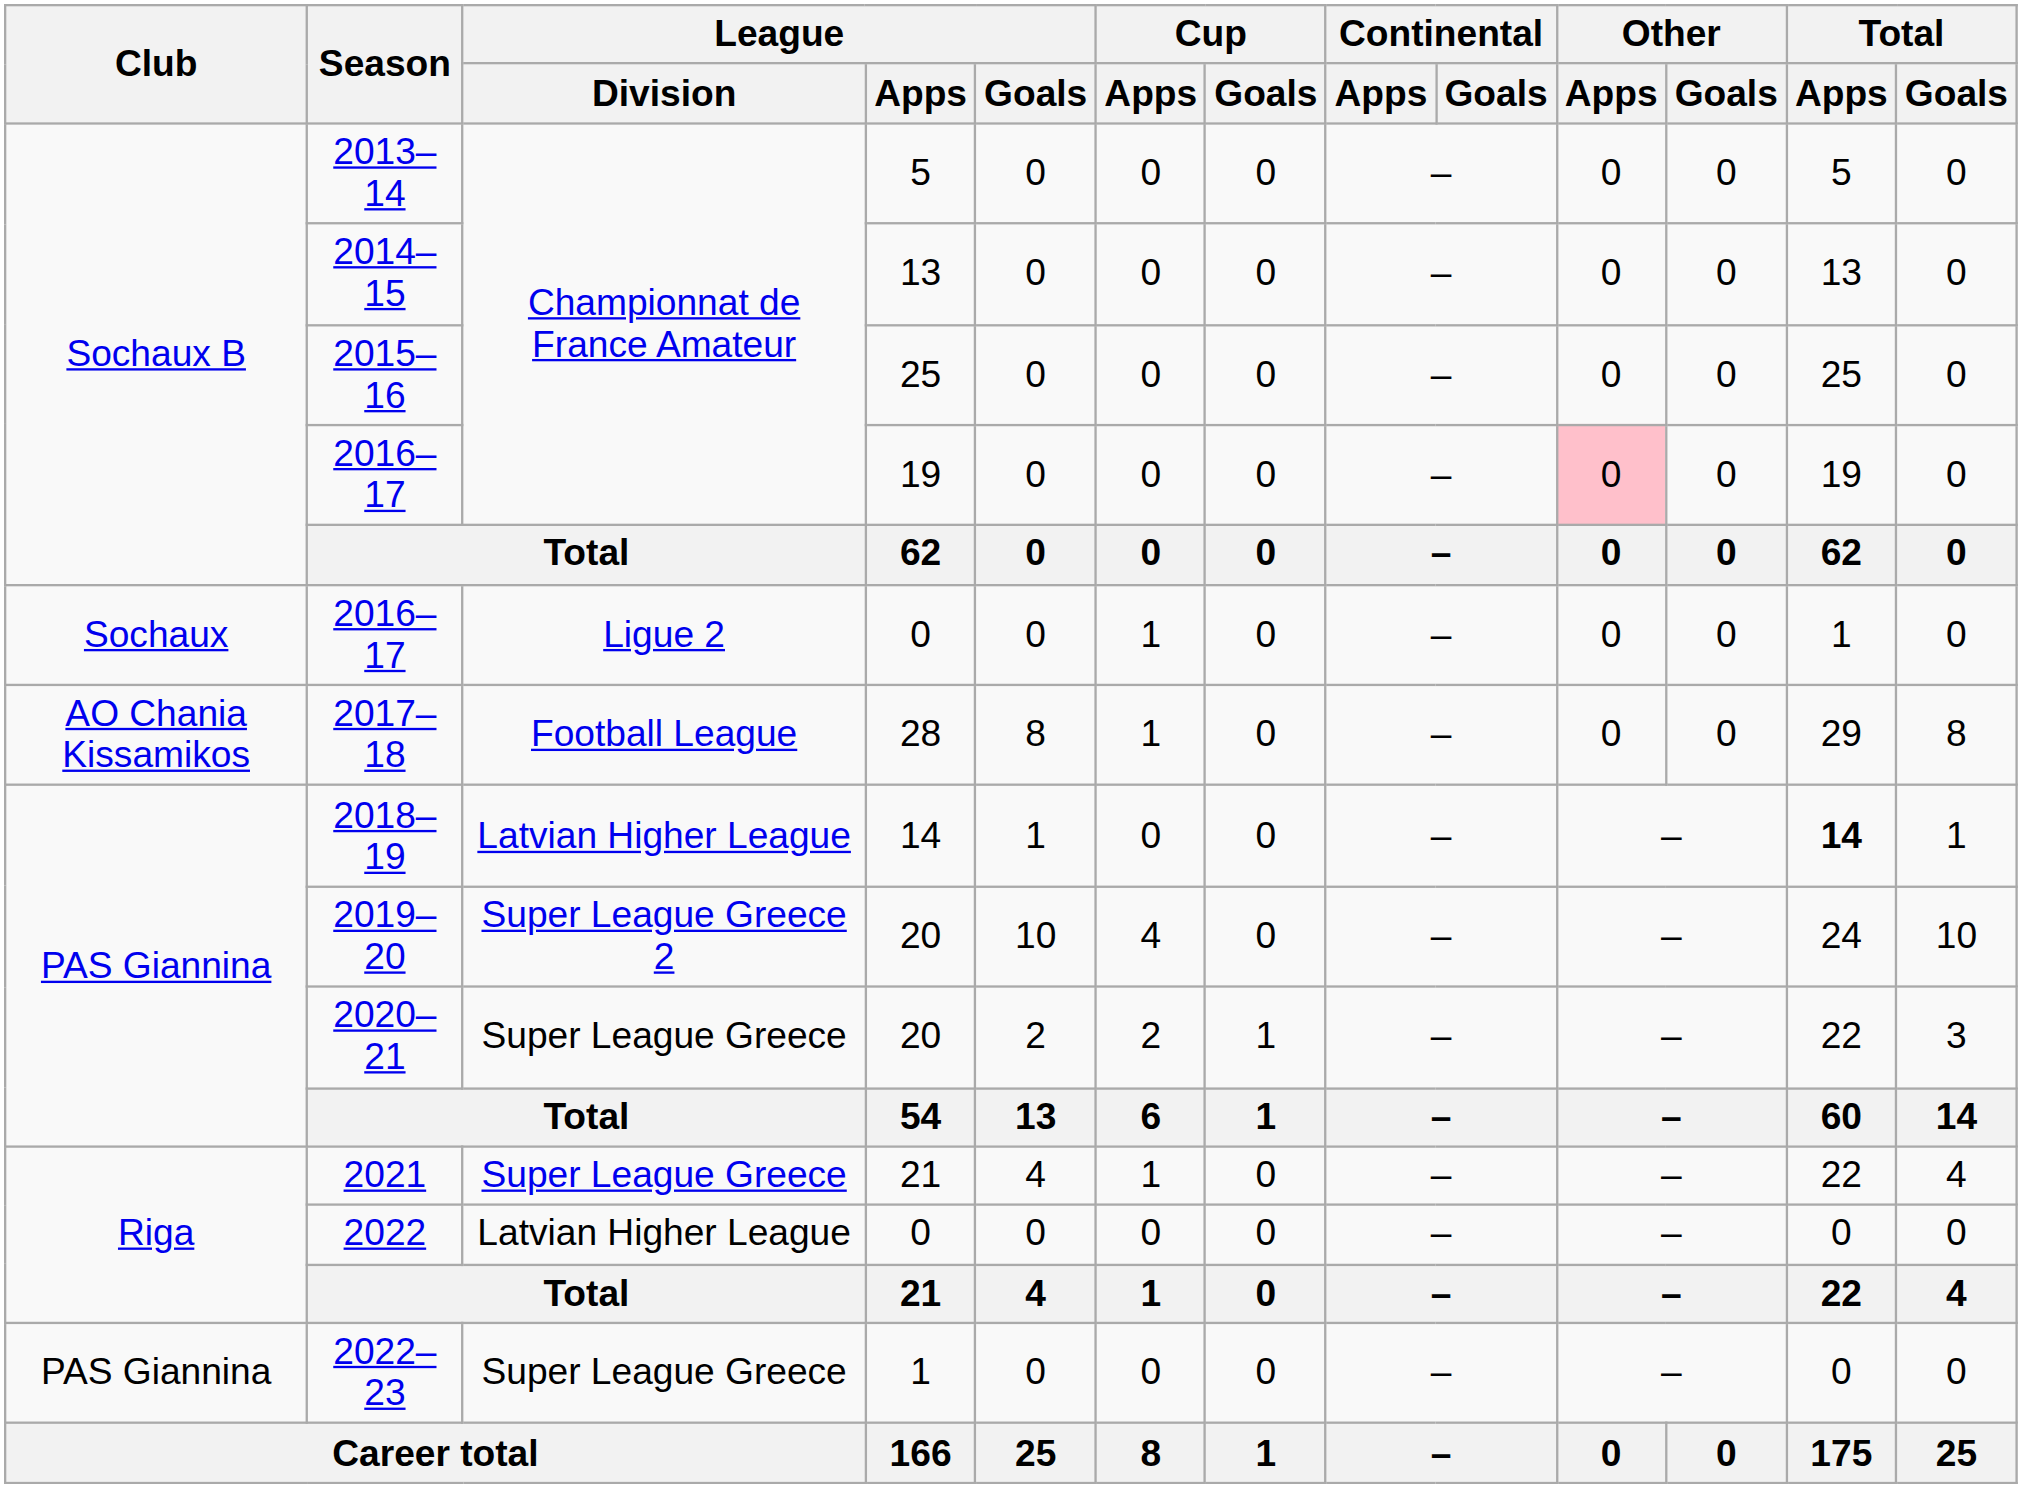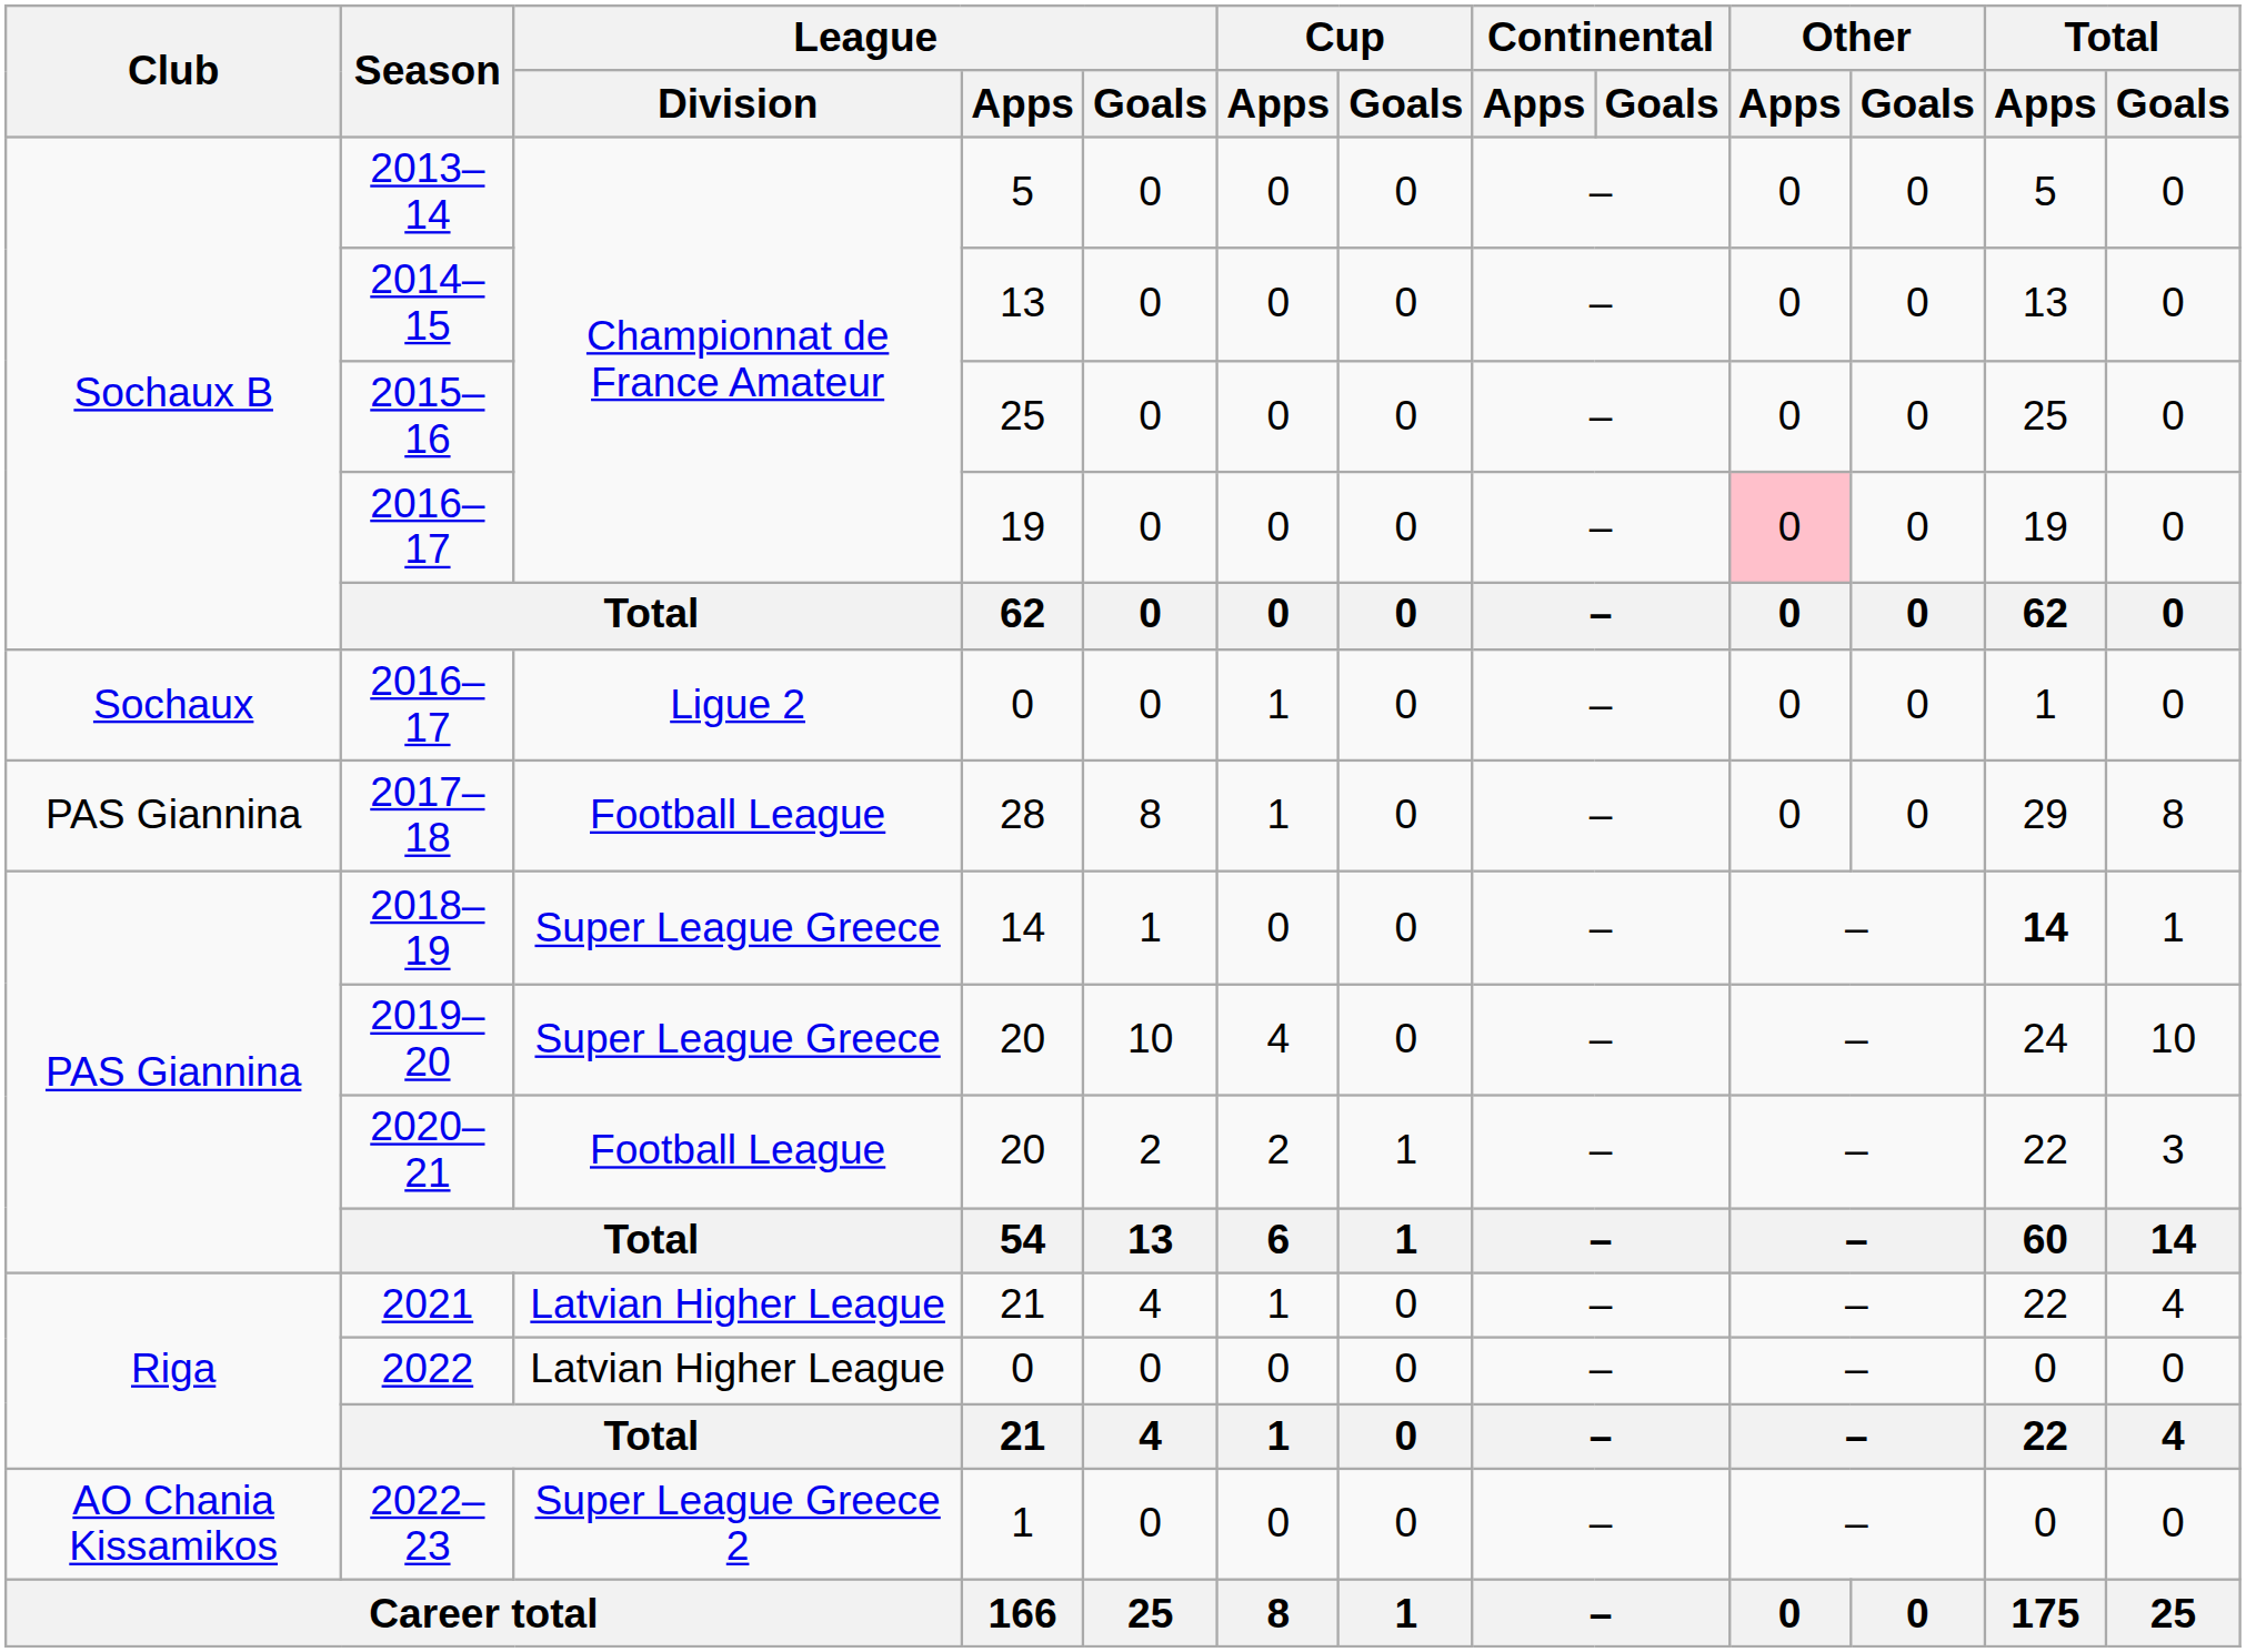2017–18 | Club: AO Chania Kissamikos -> PAS Giannina
2018–19 | League / Division: Latvian Higher League -> Super League Greece
2019–20 | League / Division: Super League Greece 2 -> Super League Greece
2020–21 | League / Division: Super League Greece -> Football League
2021 | League / Division: Super League Greece -> Latvian Higher League
2022–23 | Club: PAS Giannina -> AO Chania Kissamikos
2022–23 | League / Division: Super League Greece -> Super League Greece 2
